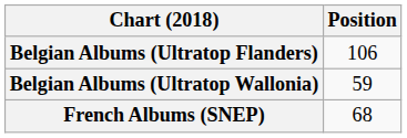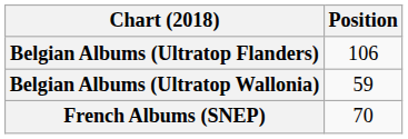French Albums (SNEP) | Position: 68 -> 70
